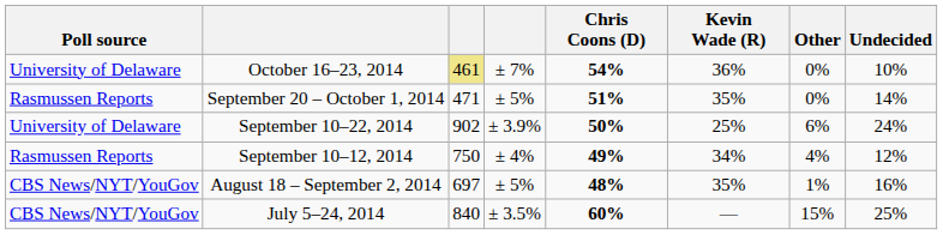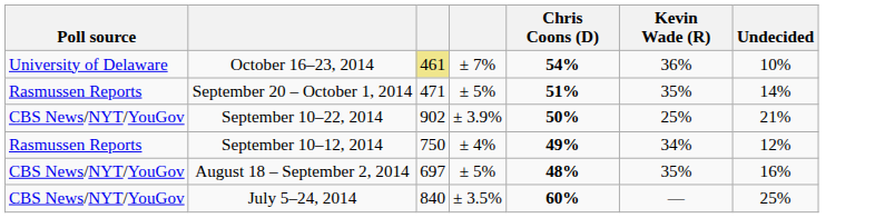- column: Other | 0% | 0% | 6% | 4% | 1% | 15%
September 10–22, 2014 | Poll source: University of Delaware -> CBS News/NYT/YouGov
September 10–22, 2014 | Undecided: 24% -> 21%
